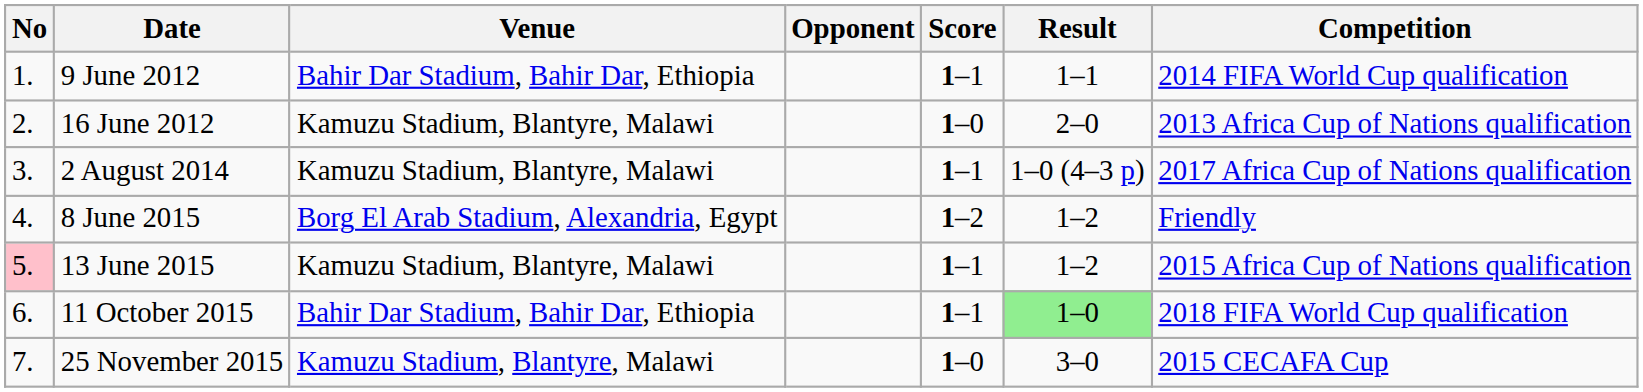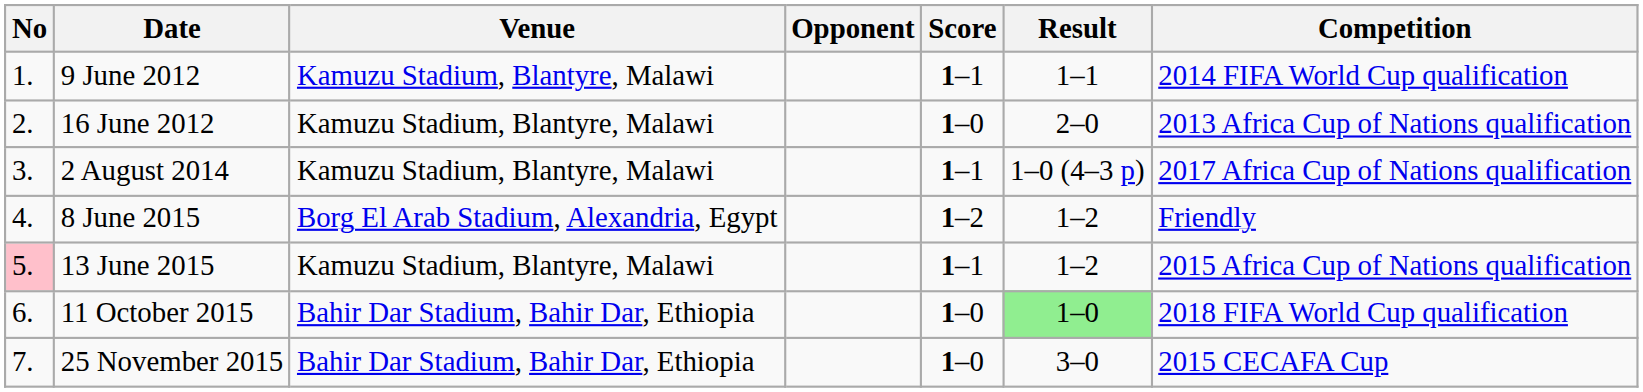9 June 2012 | Venue: Bahir Dar Stadium, Bahir Dar, Ethiopia -> Kamuzu Stadium, Blantyre, Malawi
11 October 2015 | Score: 1–1 -> 1–0
25 November 2015 | Venue: Kamuzu Stadium, Blantyre, Malawi -> Bahir Dar Stadium, Bahir Dar, Ethiopia
